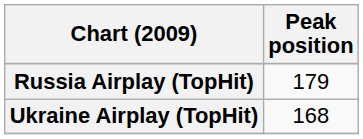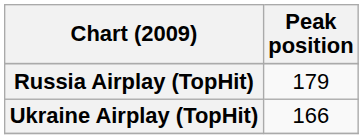Ukraine Airplay (TopHit) | Peak position: 168 -> 166
